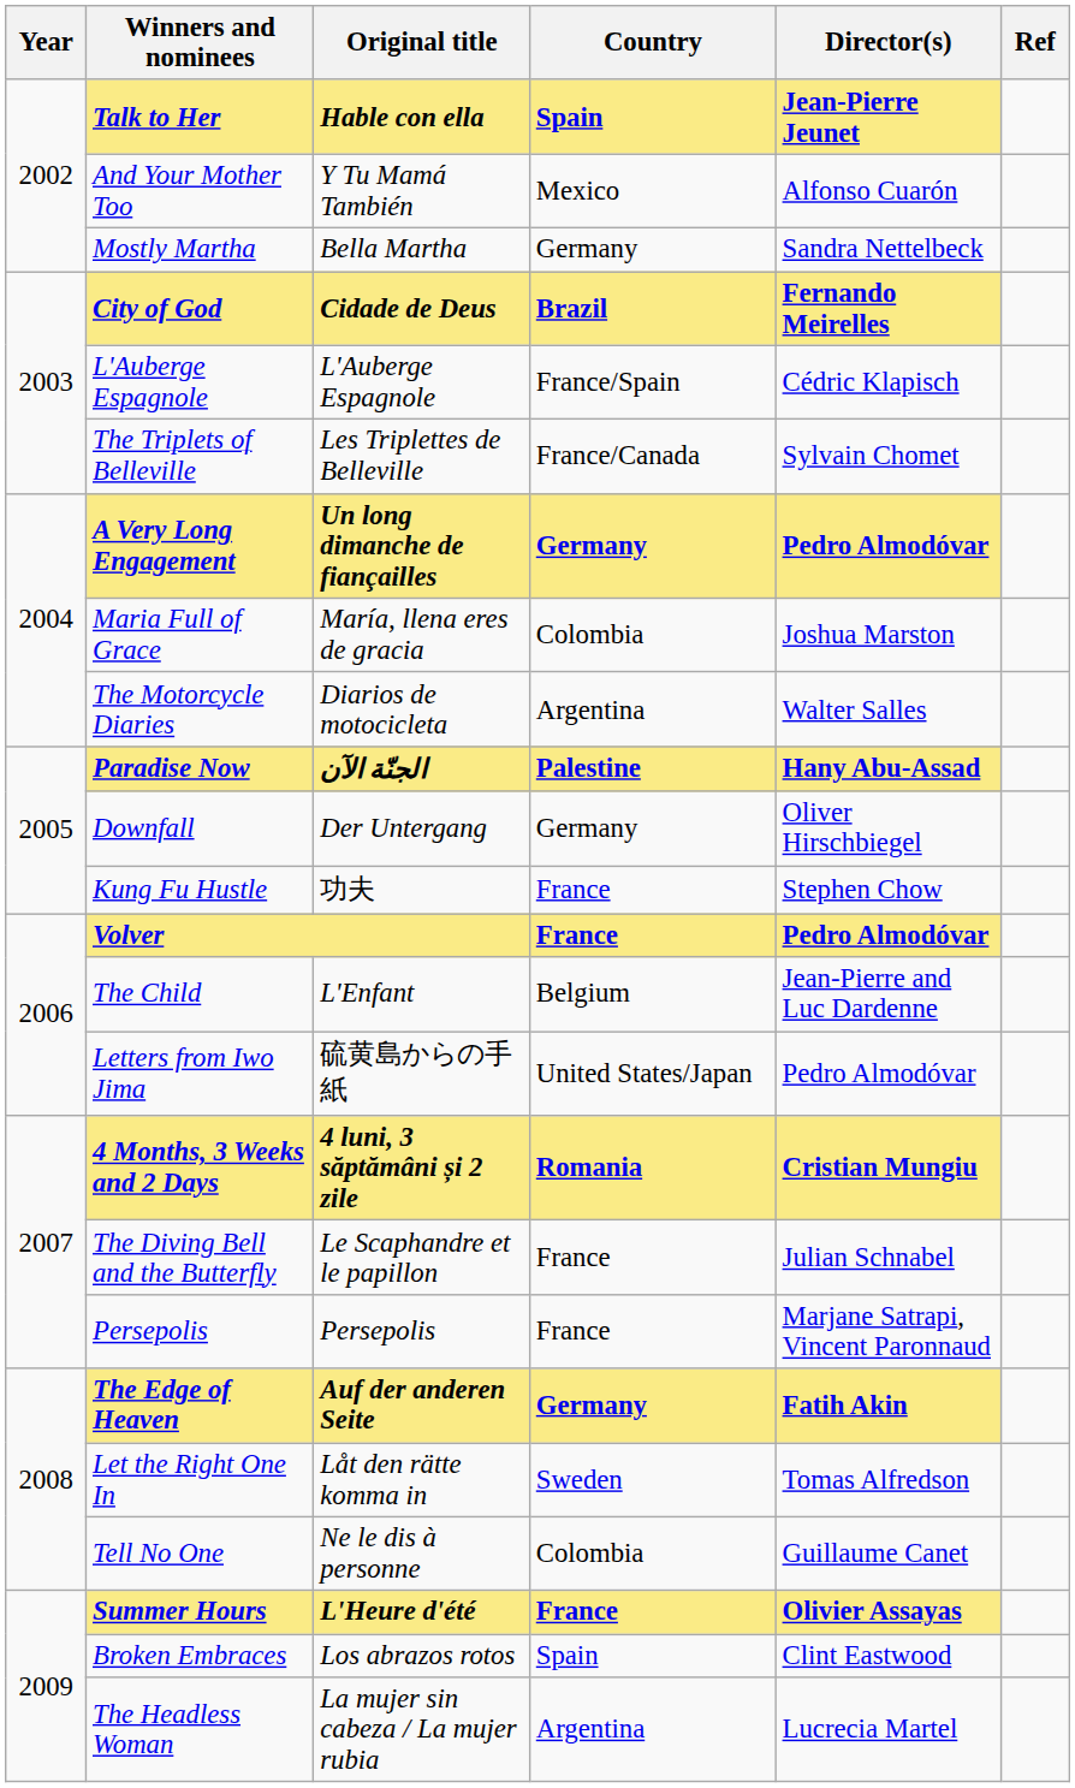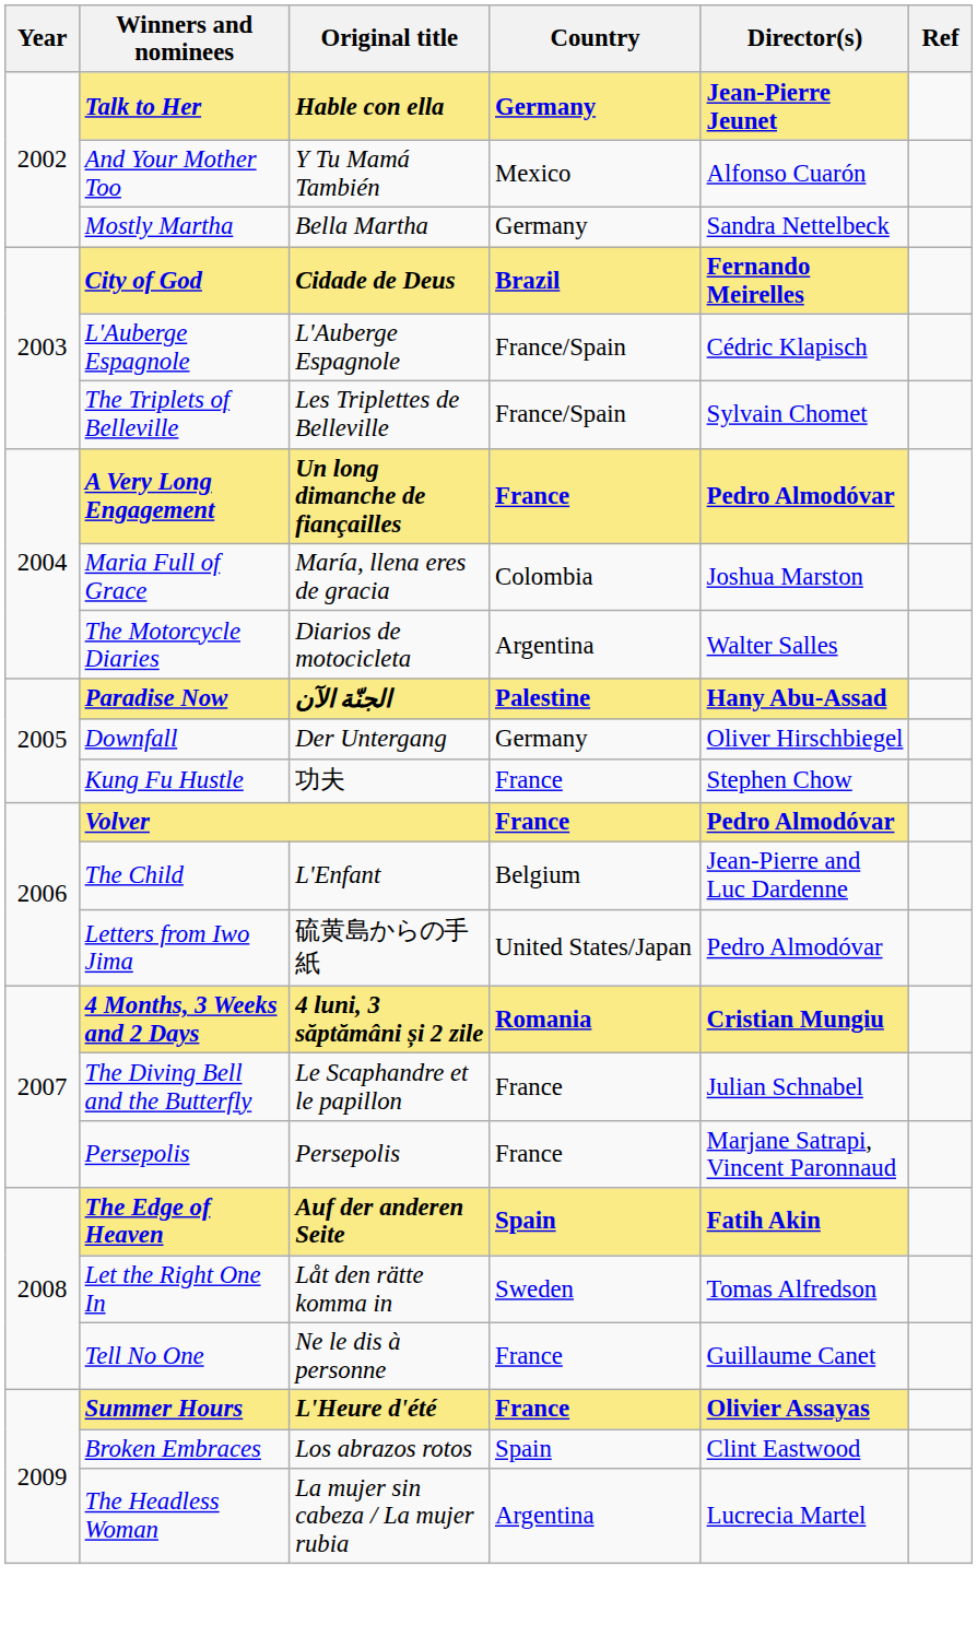Talk to Her | Country: Spain -> Germany
The Triplets of Belleville | Country: France/Canada -> France/Spain
A Very Long Engagement | Country: Germany -> France
The Edge of Heaven | Country: Germany -> Spain
Tell No One | Country: Colombia -> France
